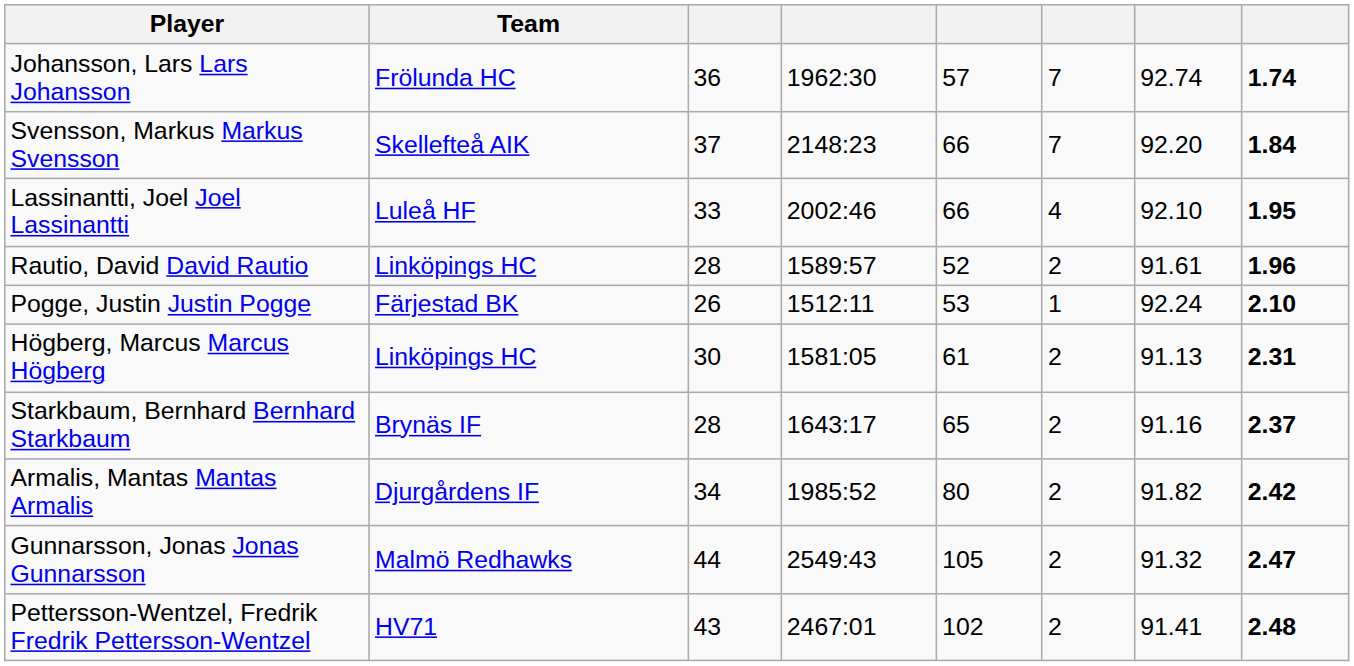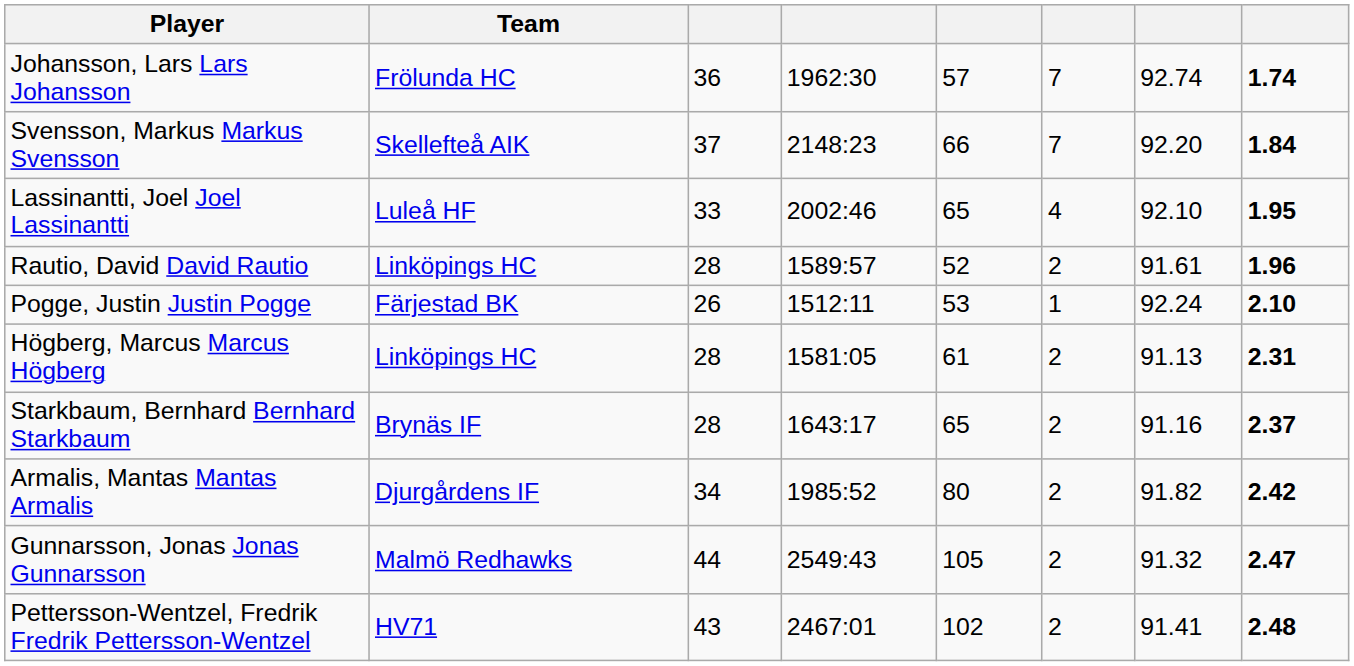Lassinantti, Joel Joel Lassinantti | column 5: 66 -> 65
Högberg, Marcus Marcus Högberg | column 3: 30 -> 28
